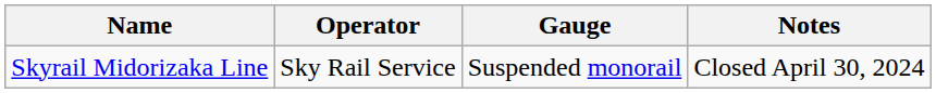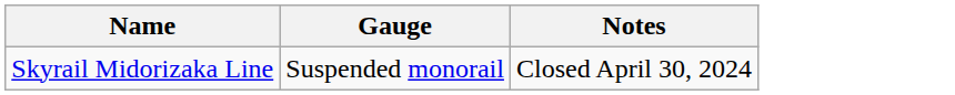- column: Operator | Sky Rail Service
